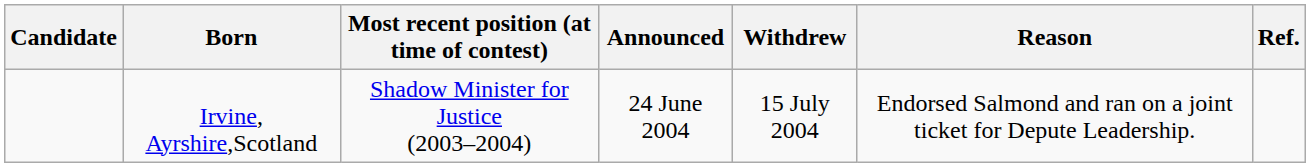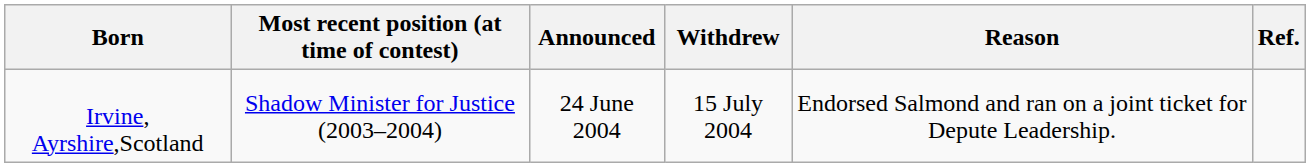- column: Candidate
